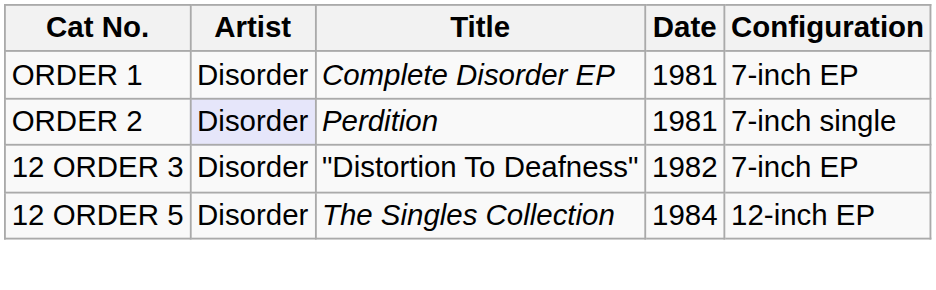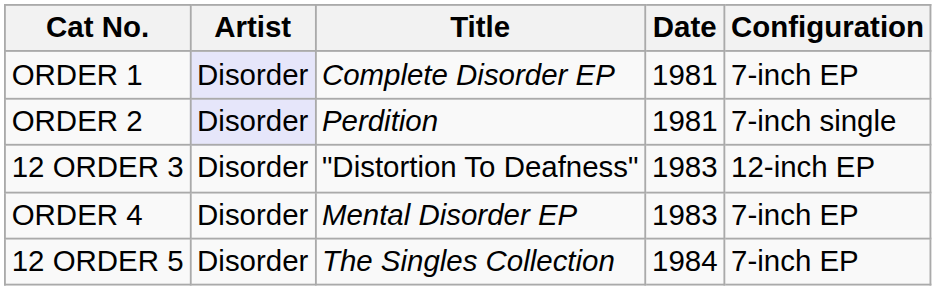ORDER 1 | Artist: no background -> lavender background
12 ORDER 3 | Date: 1982 -> 1983
12 ORDER 3 | Configuration: 7-inch EP -> 12-inch EP
+ row: ORDER 4 | Disorder | Mental Disorder EP | 1983 | 7-inch EP
12 ORDER 5 | Configuration: 12-inch EP -> 7-inch EP
